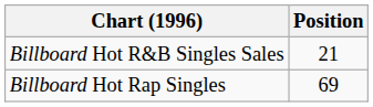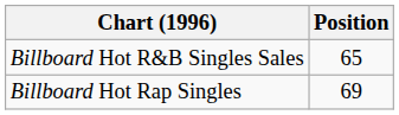Billboard Hot R&B Singles Sales | Position: 21 -> 65
